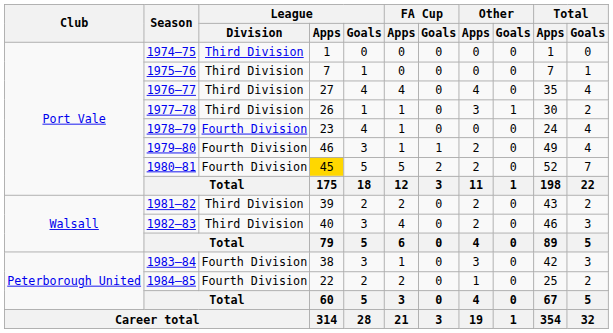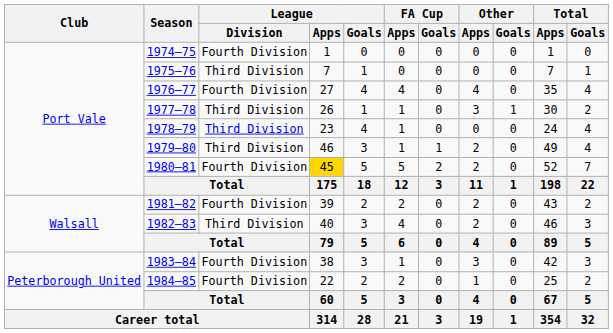1974–75 | League / Division: Third Division -> Fourth Division
1976–77 | League / Division: Third Division -> Fourth Division
1978–79 | League / Division: Fourth Division -> Third Division
1979–80 | League / Division: Fourth Division -> Third Division
1981–82 | League / Division: Third Division -> Fourth Division
